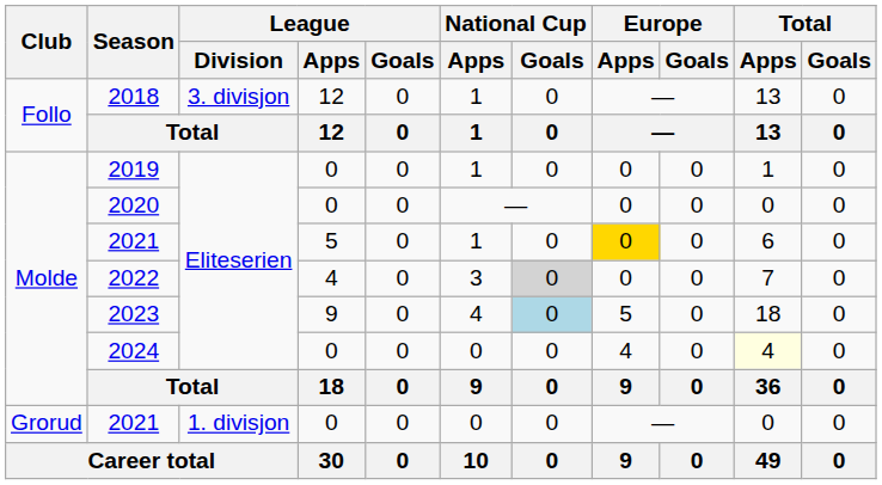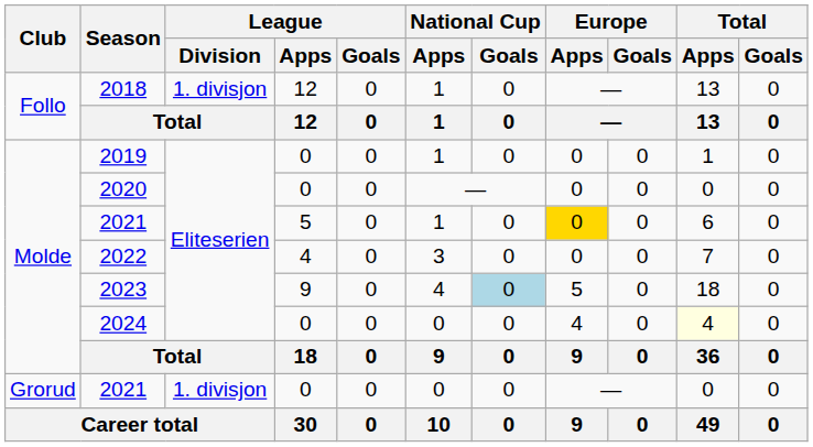2018 | League / Division: 3. divisjon -> 1. divisjon
2022 | National Cup / Goals: lightgrey background -> no background
